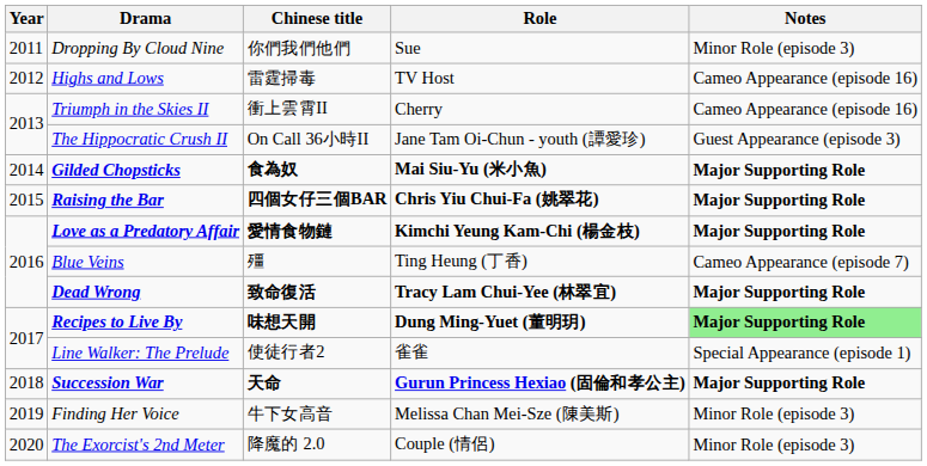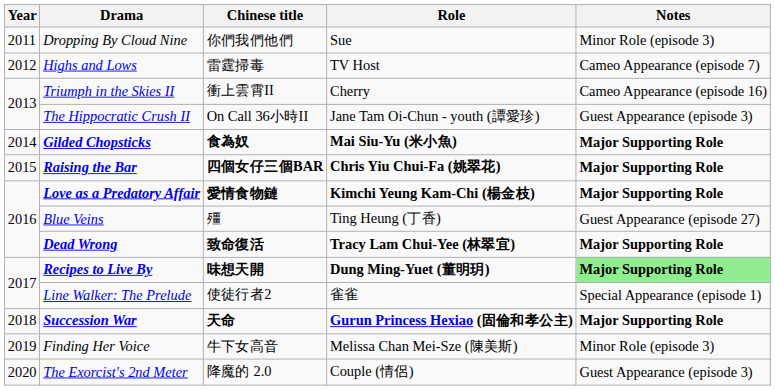Highs and Lows | Notes: Cameo Appearance (episode 16) -> Cameo Appearance (episode 7)
Blue Veins | Notes: Cameo Appearance (episode 7) -> Guest Appearance (episode 27)
The Exorcist's 2nd Meter | Notes: Minor Role (episode 3) -> Guest Appearance (episode 3)
